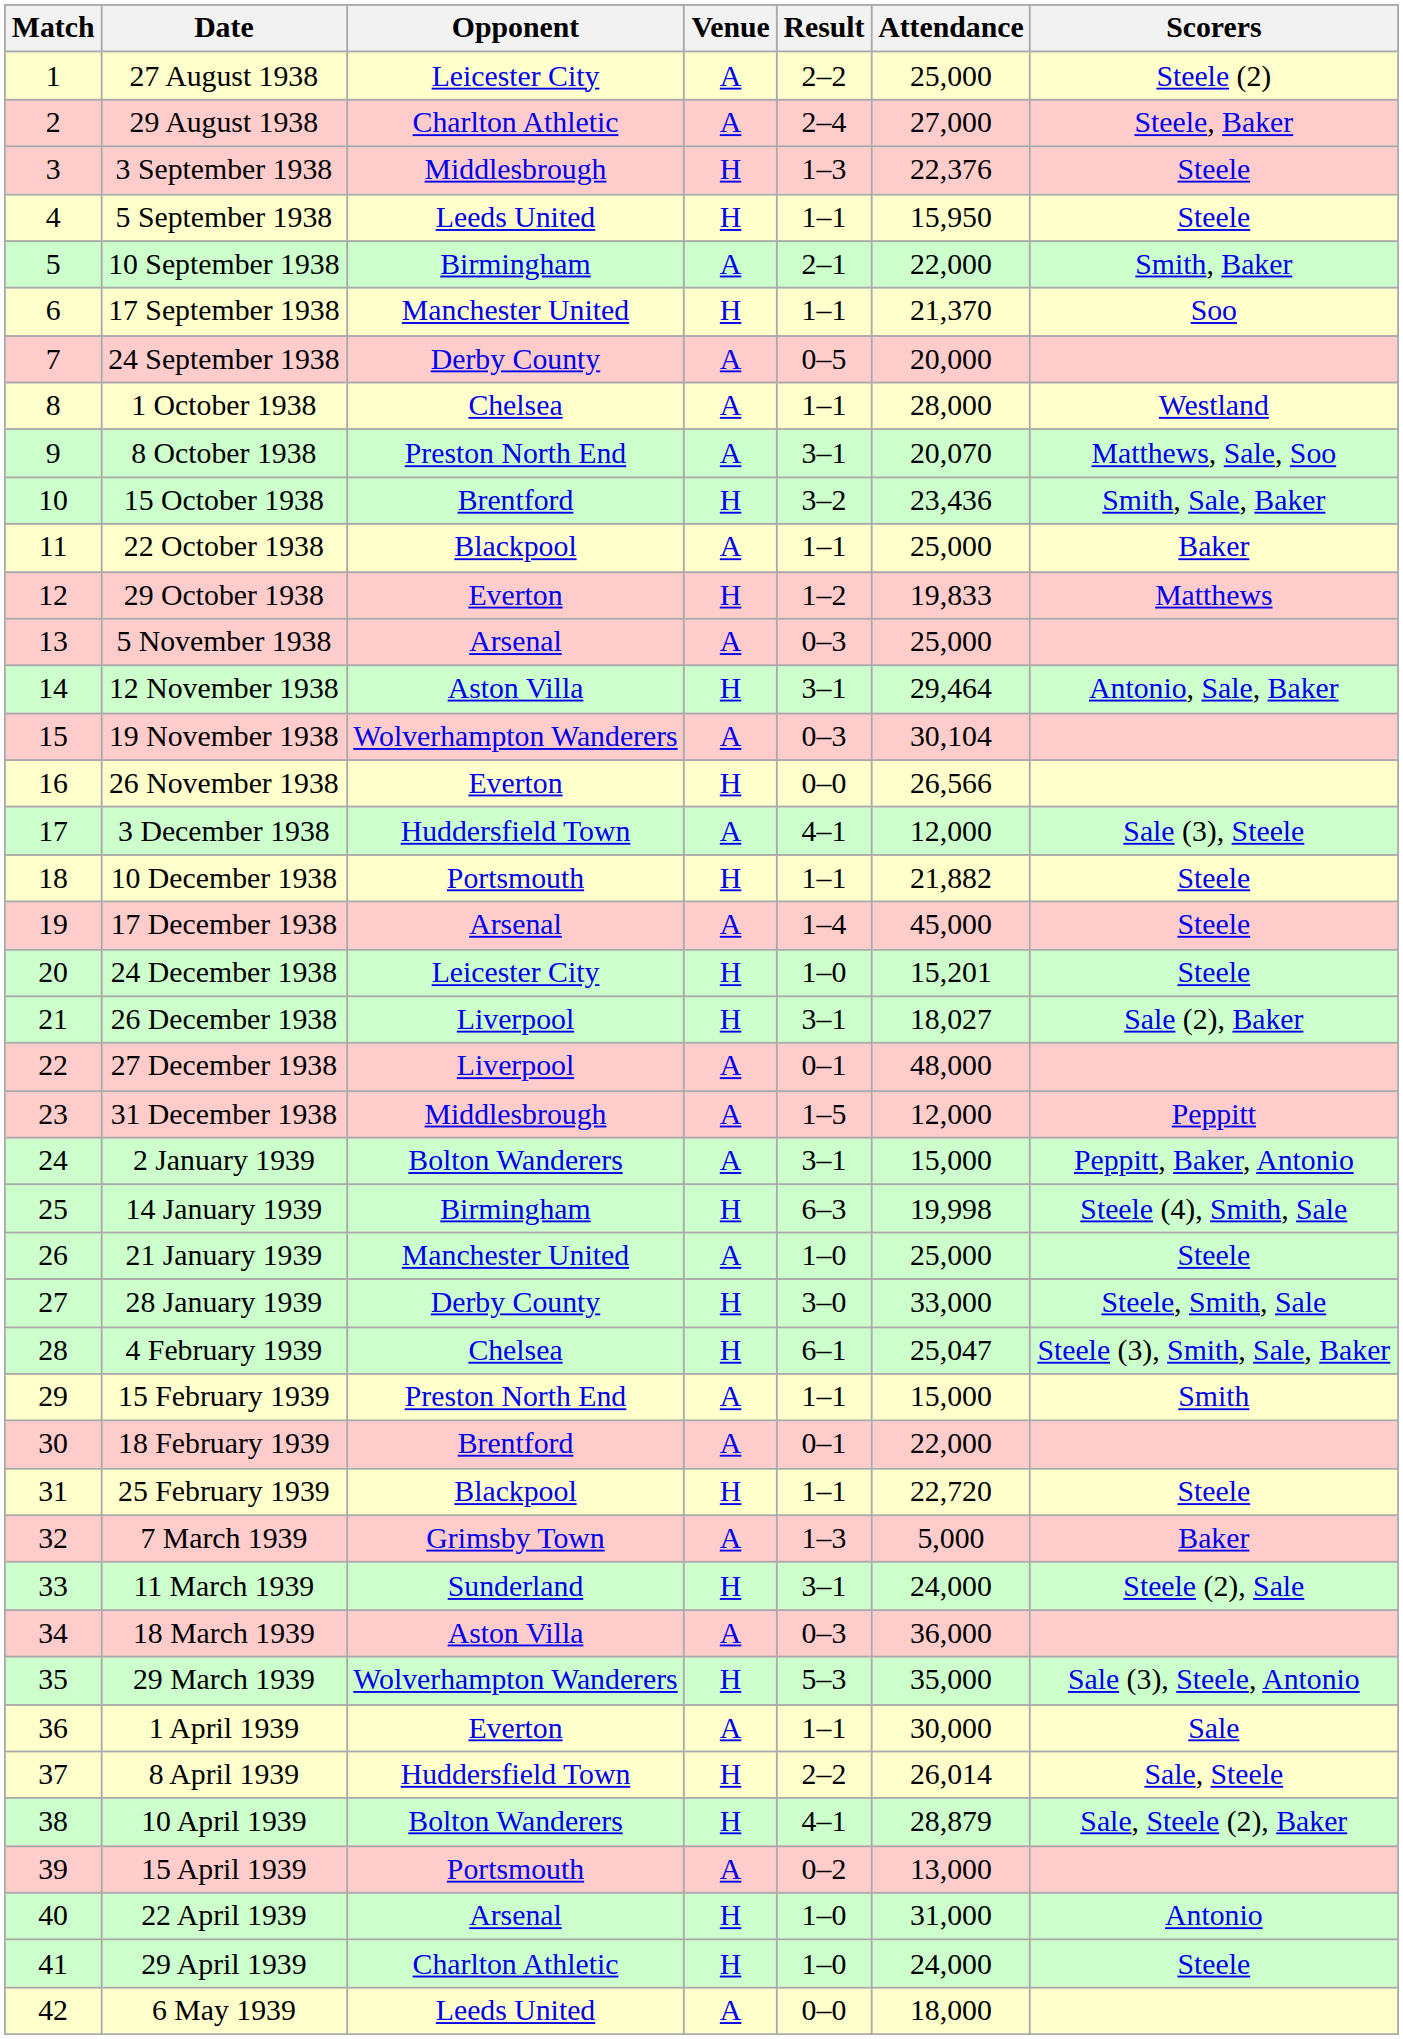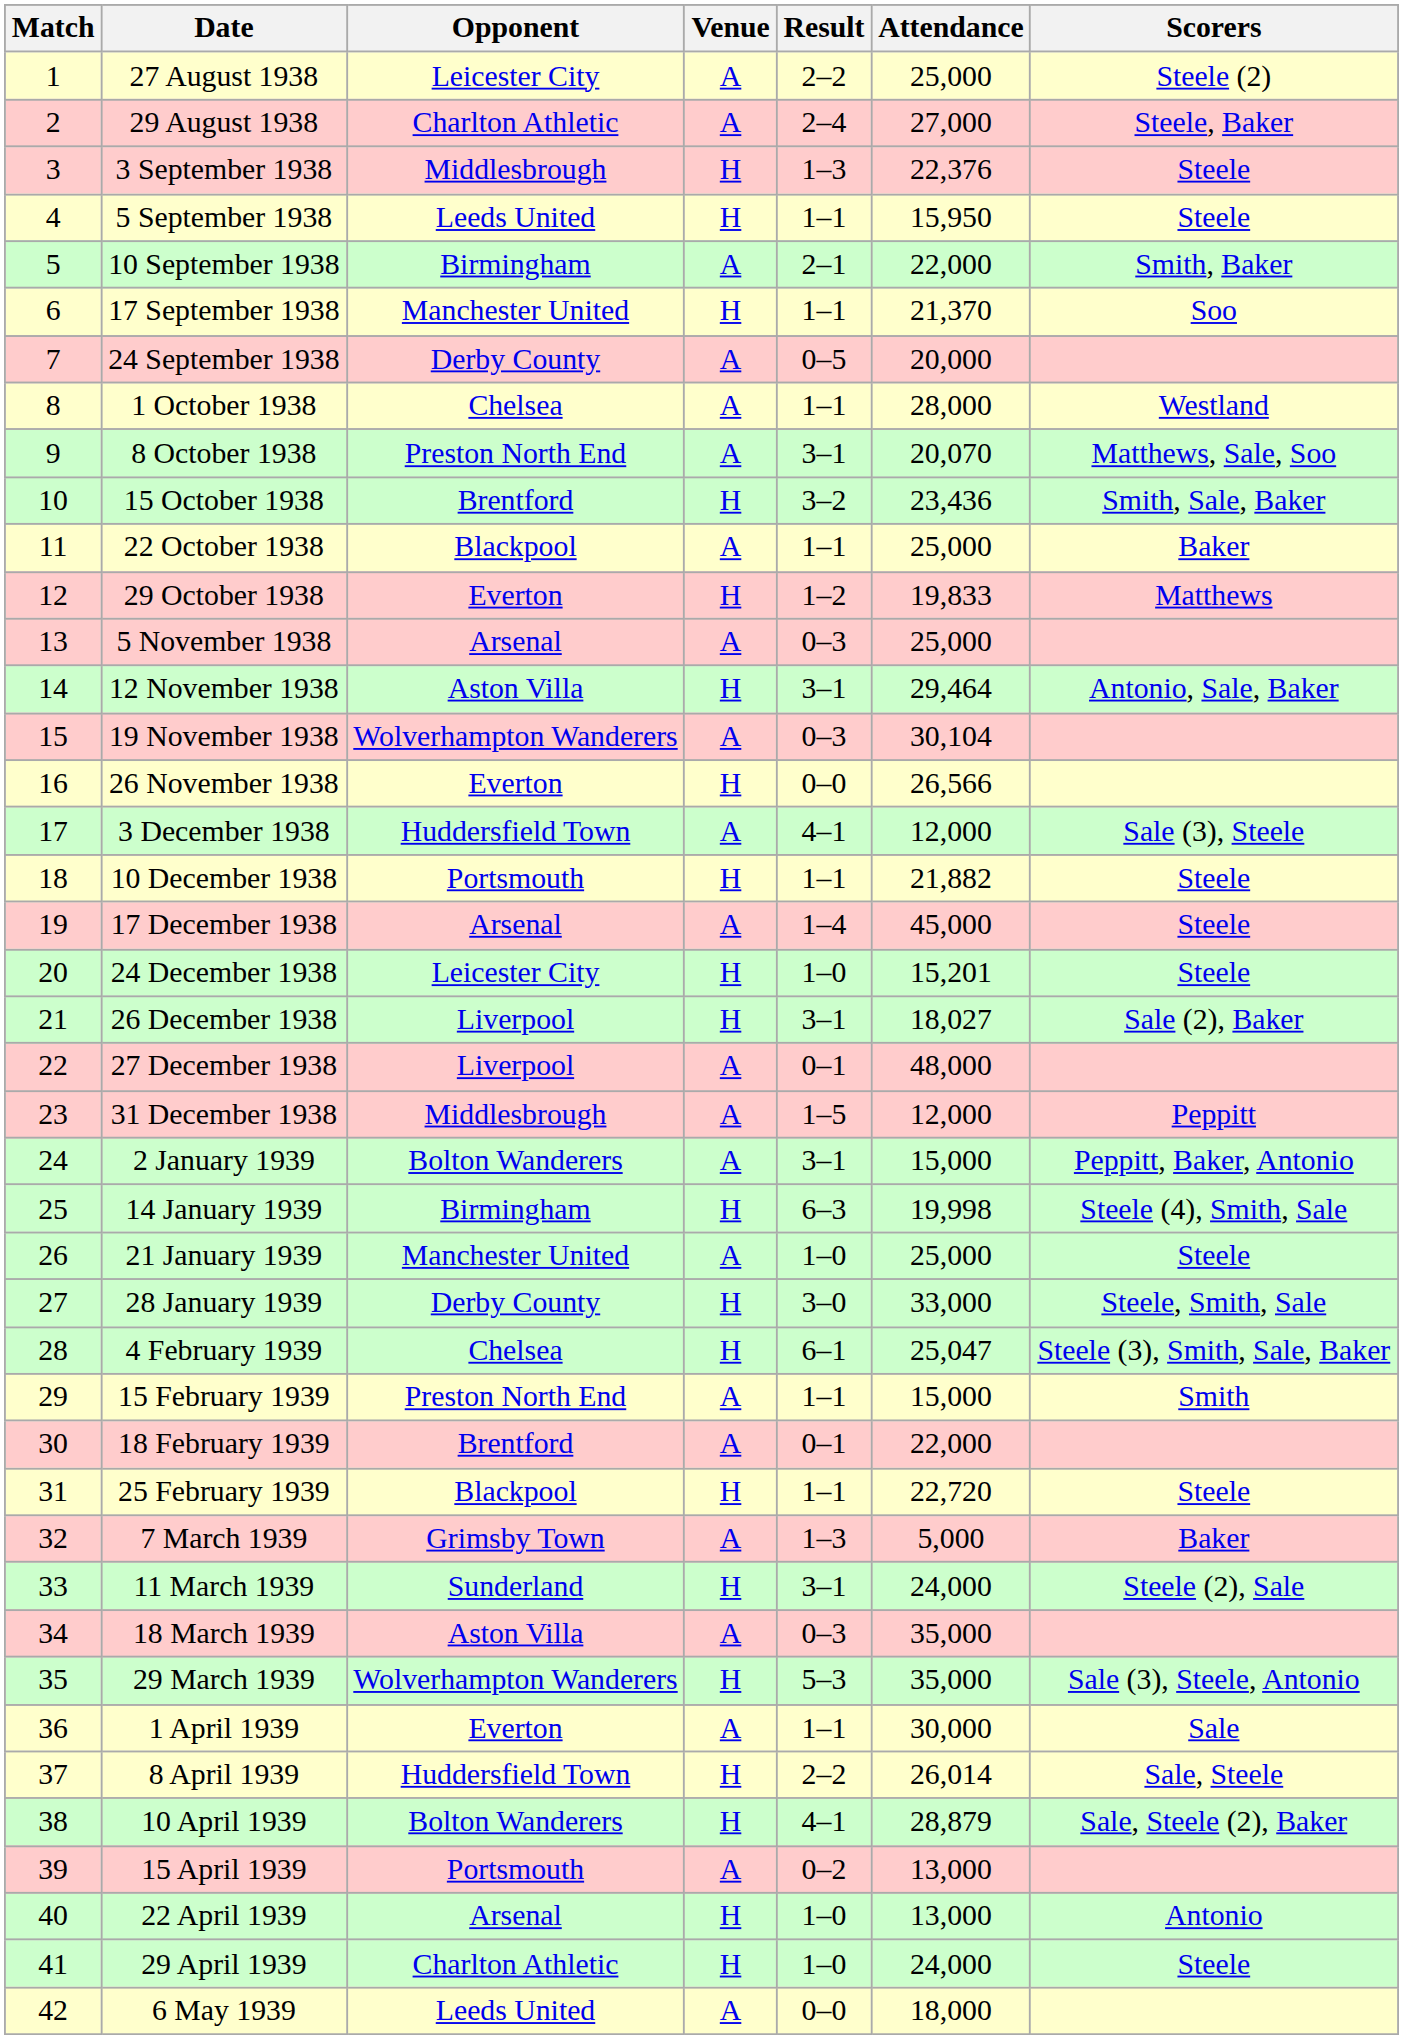18 March 1939 | Attendance: 36,000 -> 35,000
22 April 1939 | Attendance: 31,000 -> 13,000
